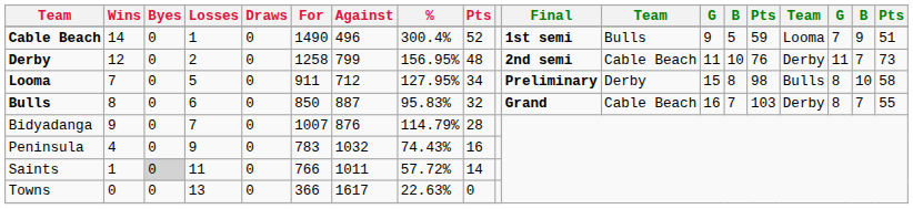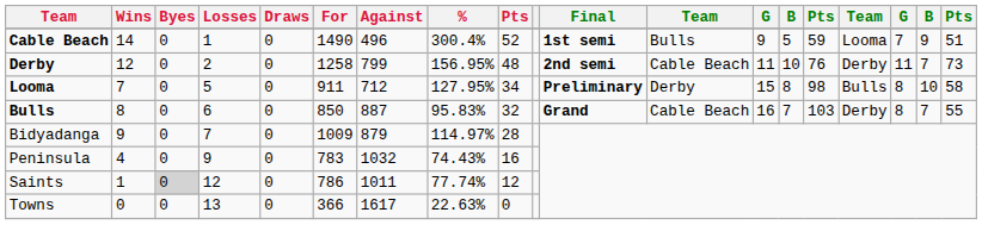Bidyadanga | For: 1007 -> 1009
Bidyadanga | Against: 876 -> 879
Bidyadanga | %: 114.79% -> 114.97%
Saints | Losses: 11 -> 12
Saints | For: 766 -> 786
Saints | %: 57.72% -> 77.74%
Saints | column 9: 14 -> 12
